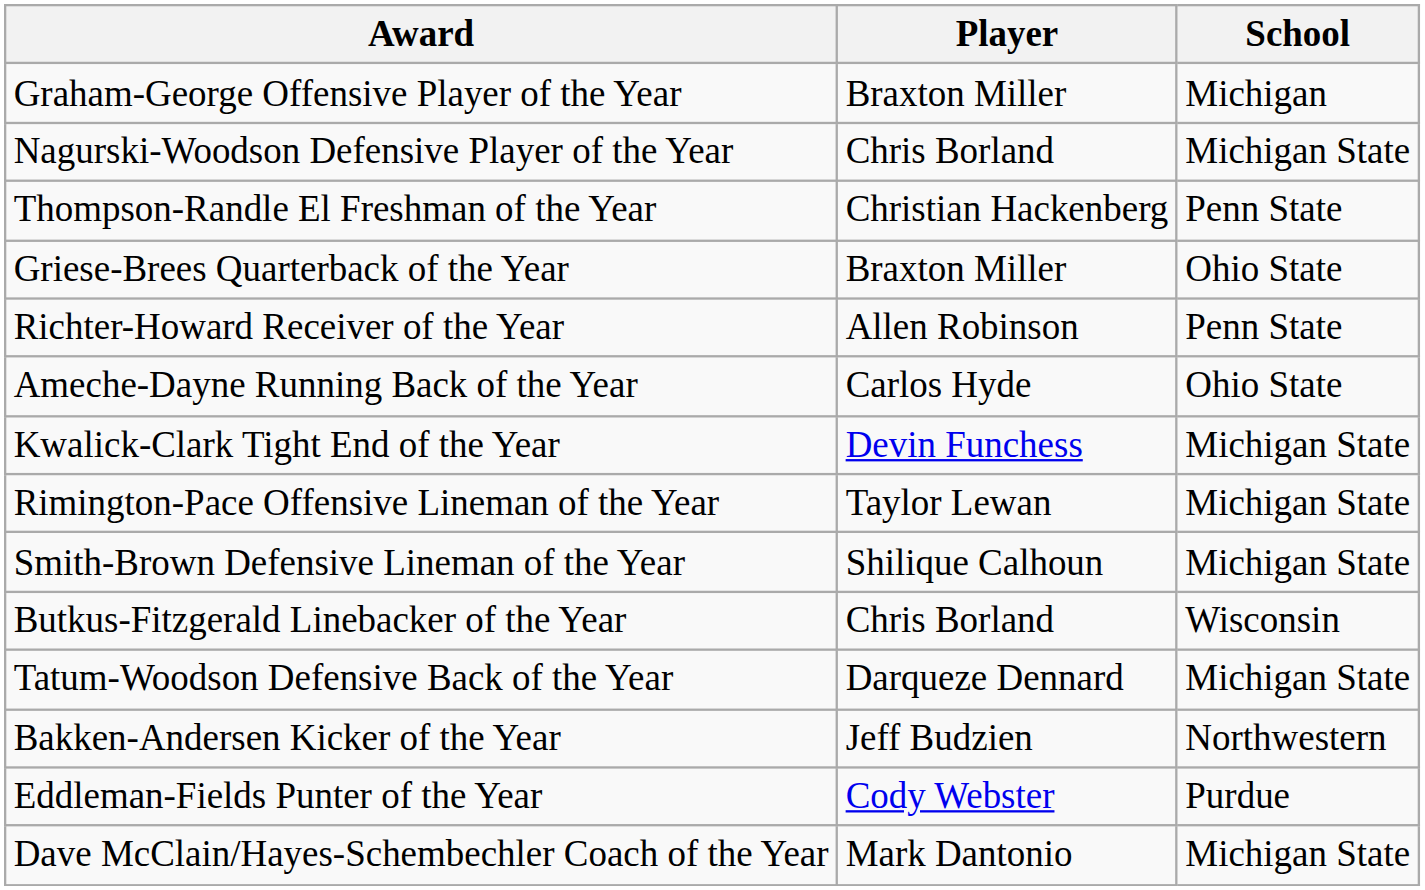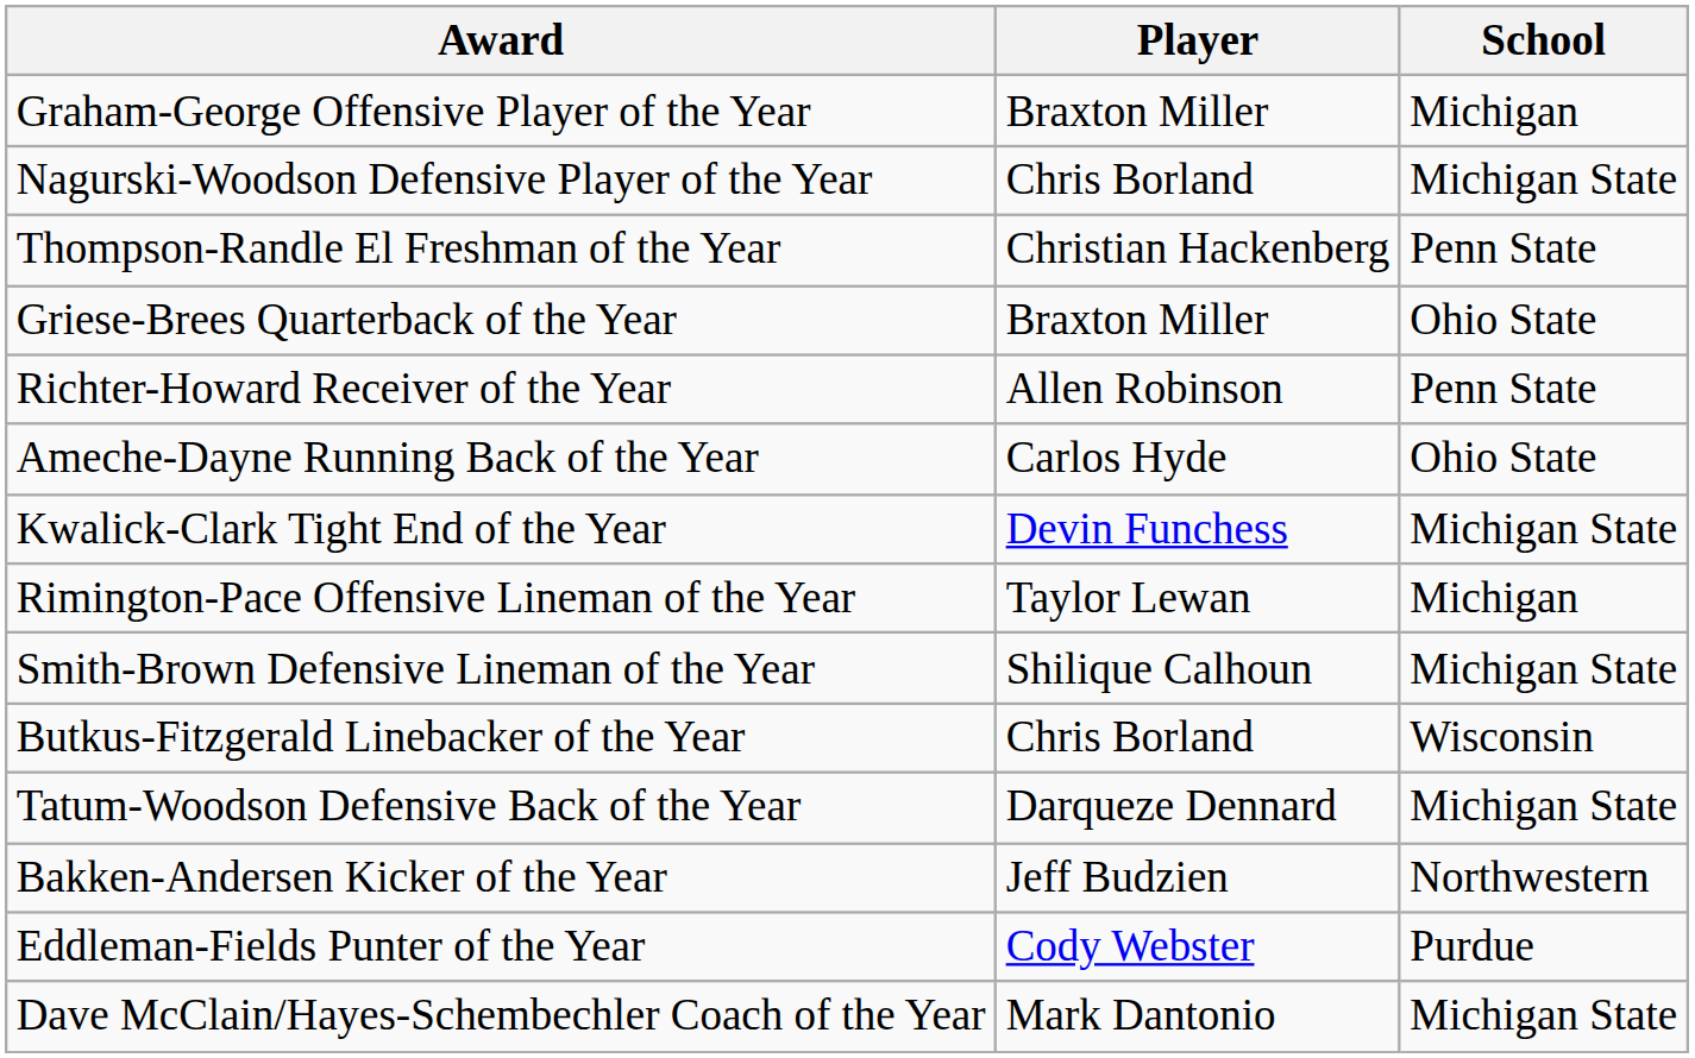Rimington-Pace Offensive Lineman of the Year | School: Michigan State -> Michigan
